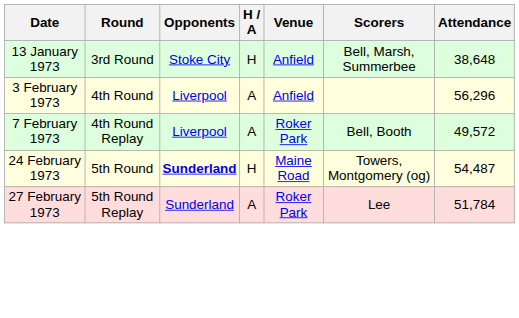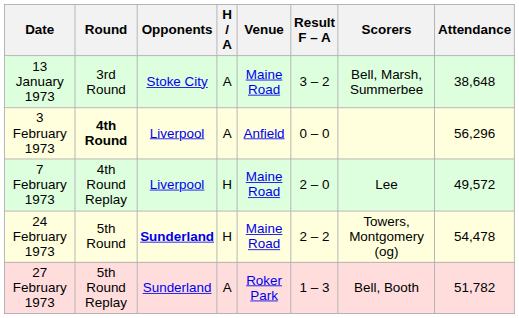+ column: Result F – A | 3 – 2 | 0 – 0 | 2 – 0 | 2 – 2 | 1 – 3
13 January 1973 | H / A: H -> A
13 January 1973 | Venue: Anfield -> Maine Road
3 February 1973 | Round: normal -> bold
7 February 1973 | H / A: A -> H
7 February 1973 | Venue: Roker Park -> Maine Road
7 February 1973 | Scorers: Bell, Booth -> Lee
24 February 1973 | Attendance: 54,487 -> 54,478
27 February 1973 | Scorers: Lee -> Bell, Booth
27 February 1973 | Attendance: 51,784 -> 51,782
